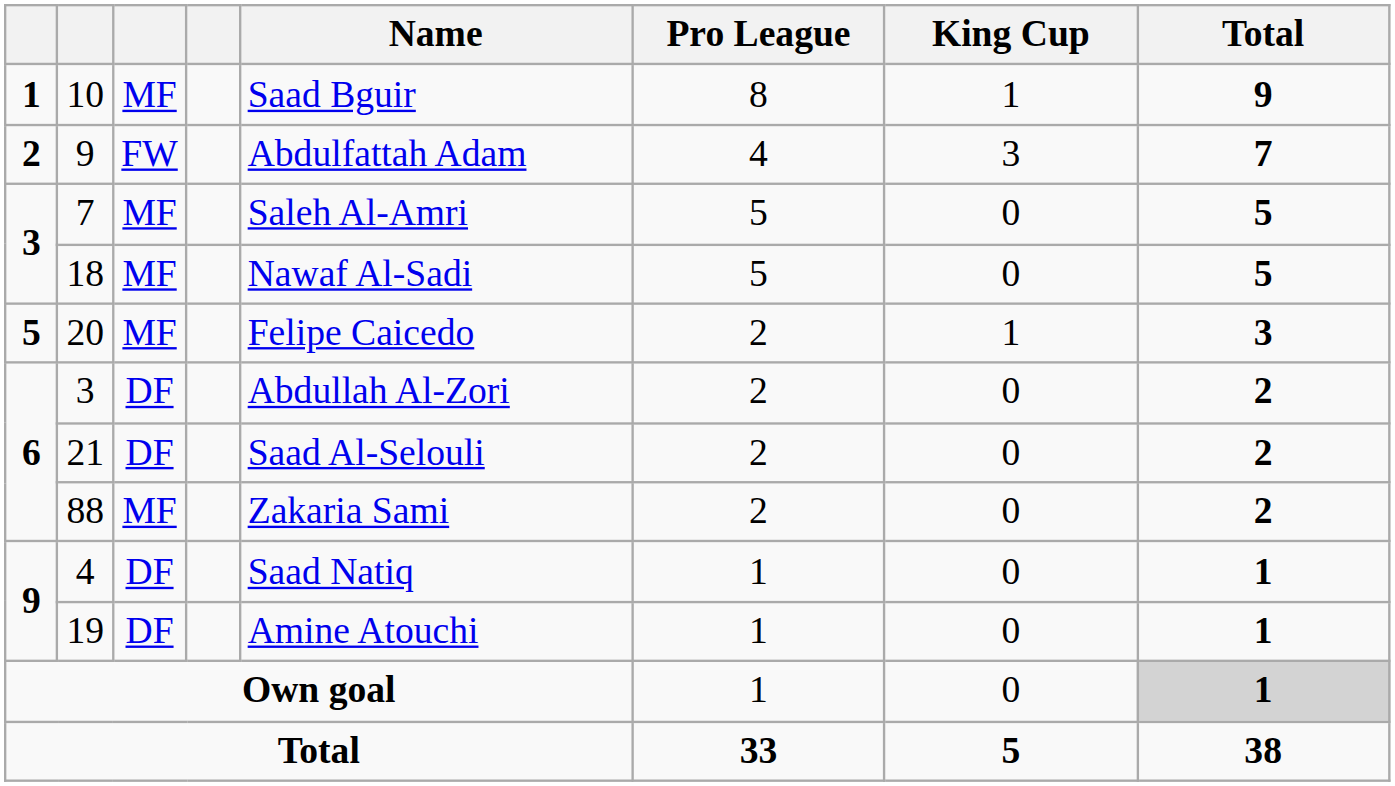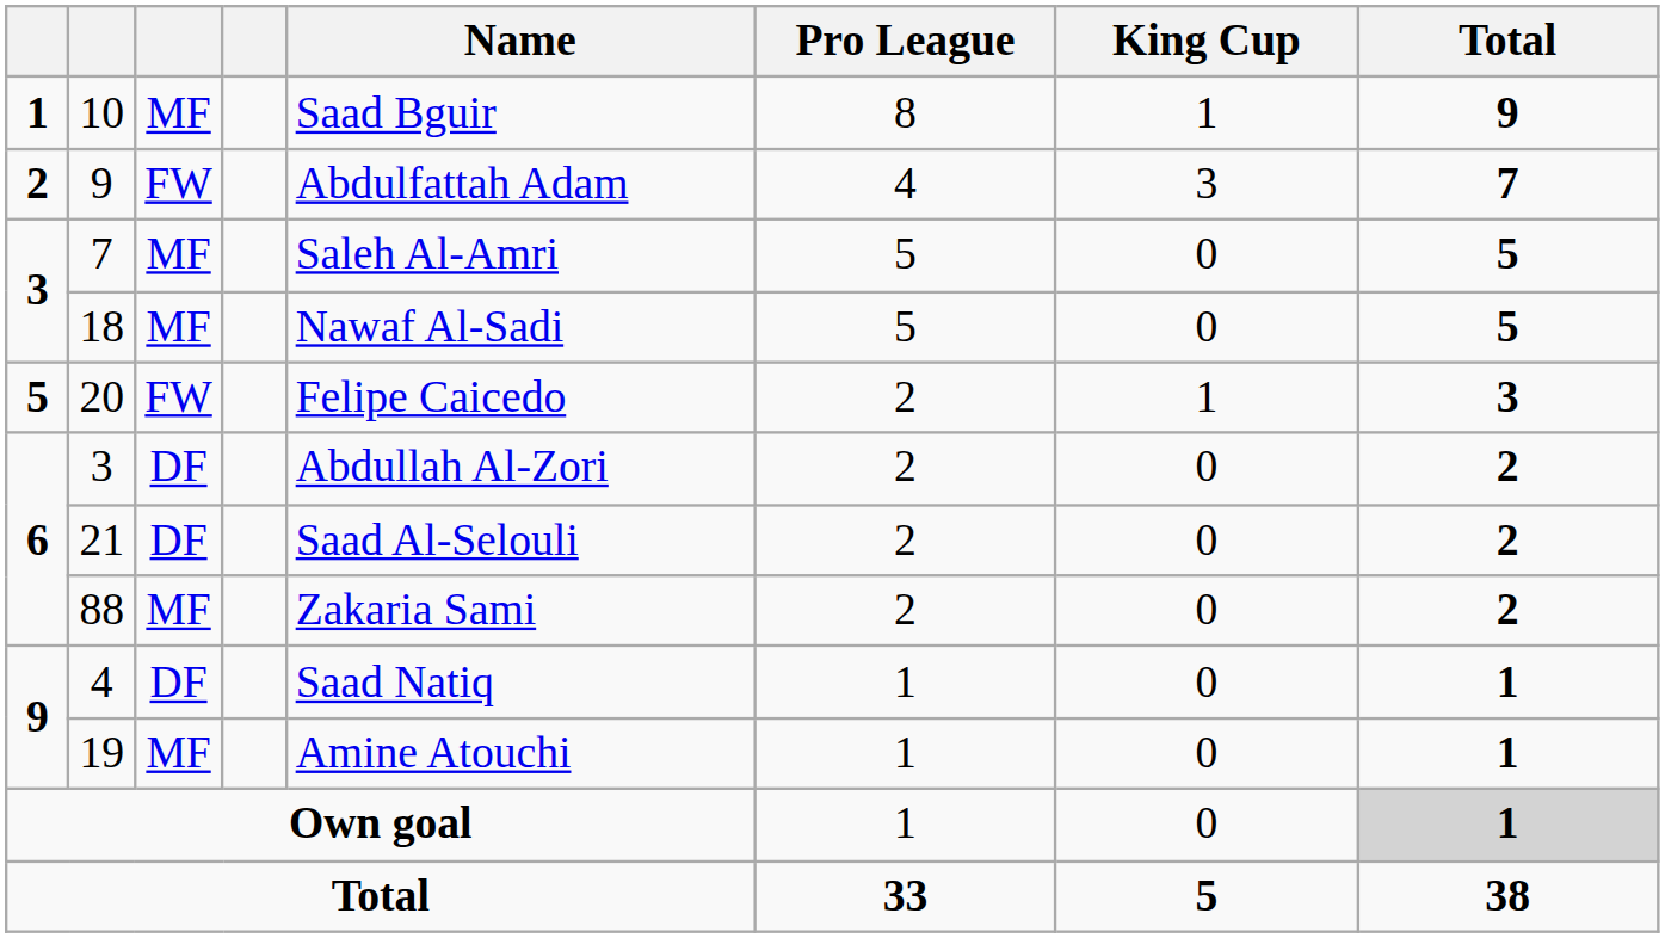20 | column 3: MF -> FW
19 | column 3: DF -> MF
